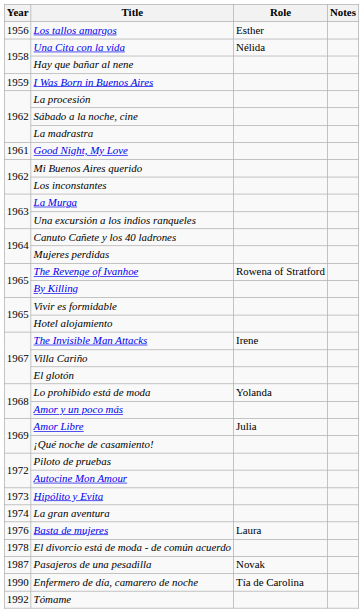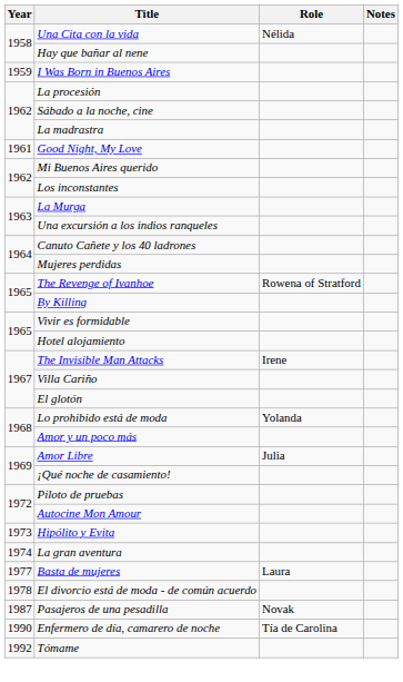- row: 1956 | Los tallos amargos | Esther
Basta de mujeres | Year: 1976 -> 1977
